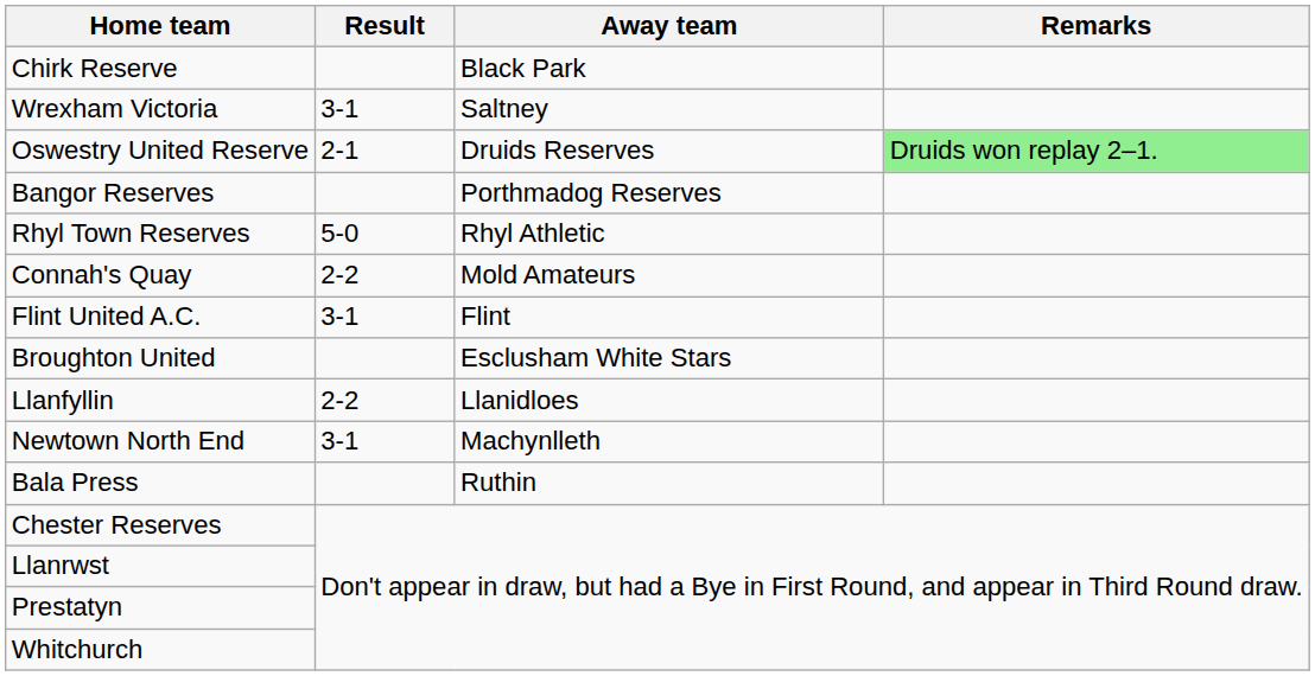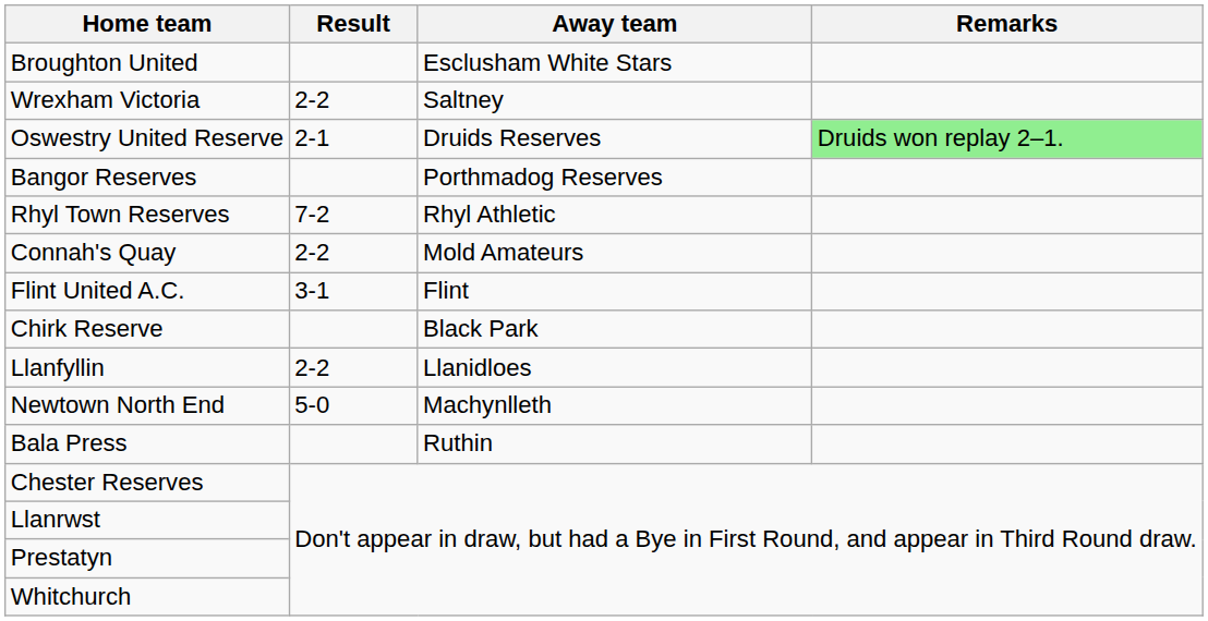rows swapped: Chirk Reserve <-> Broughton United
Wrexham Victoria | Result: 3-1 -> 2-2
Rhyl Town Reserves | Result: 5-0 -> 7-2
Newtown North End | Result: 3-1 -> 5-0
